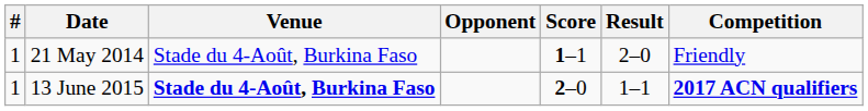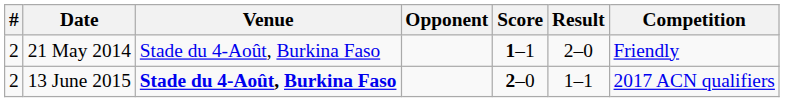21 May 2014 | #: 1 -> 2
13 June 2015 | #: 1 -> 2
13 June 2015 | Competition: bold -> normal
